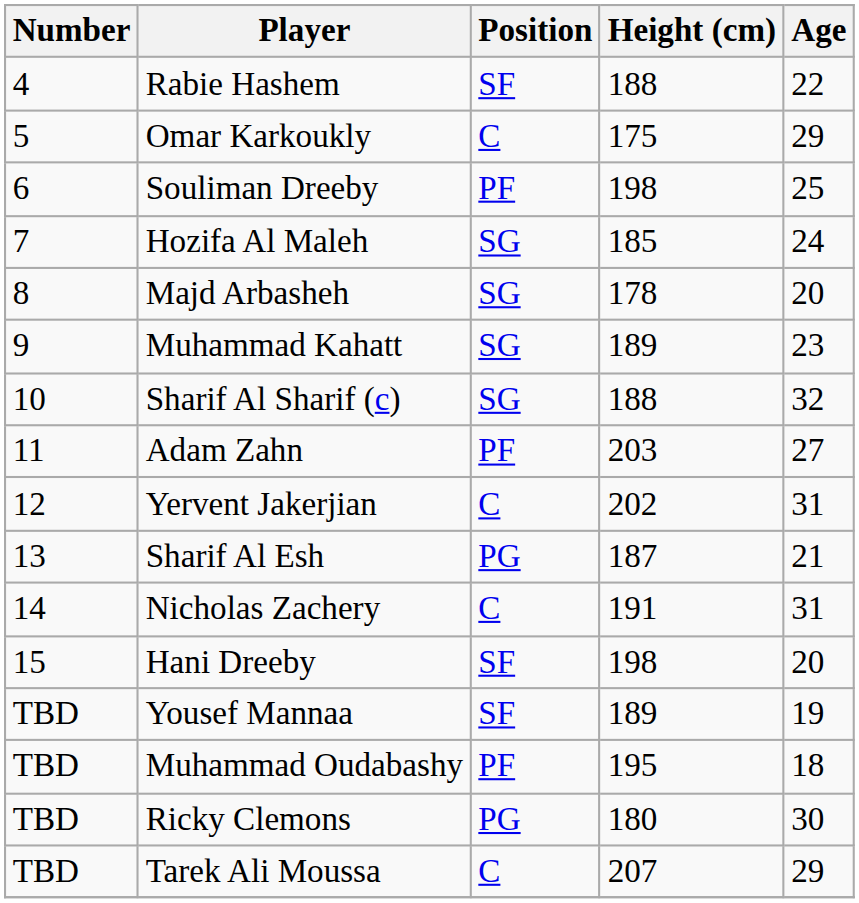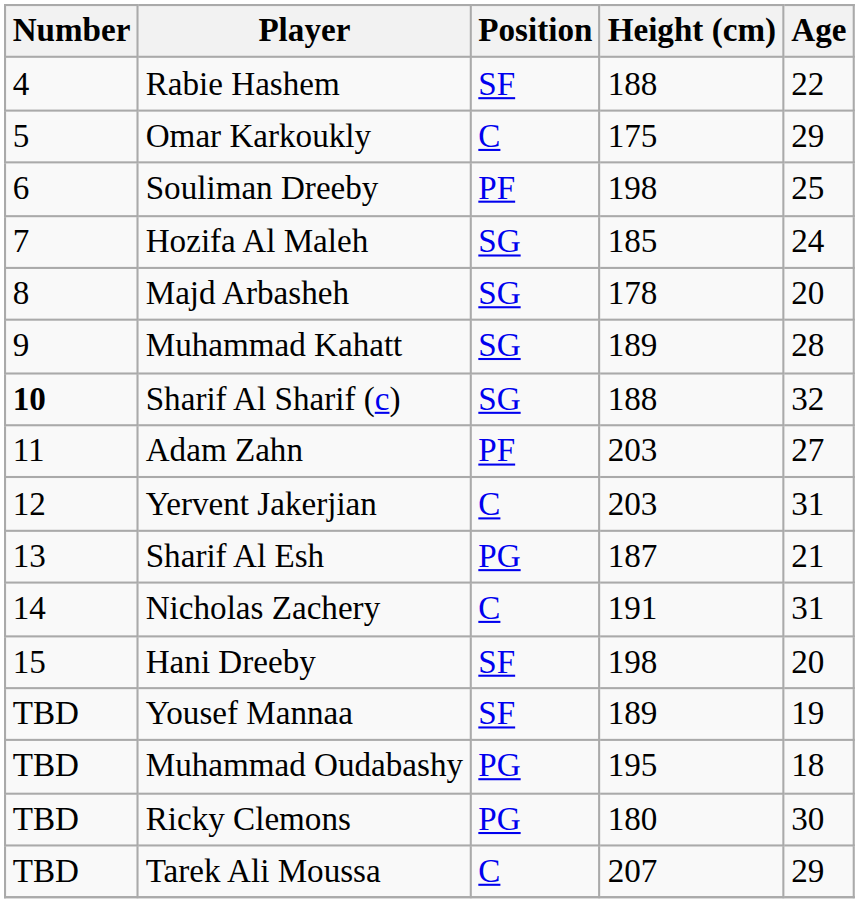Muhammad Kahatt | Age: 23 -> 28
Sharif Al Sharif (c) | Number: normal -> bold
Yervent Jakerjian | Height (cm): 202 -> 203
Muhammad Oudabashy | Position: PF -> PG
